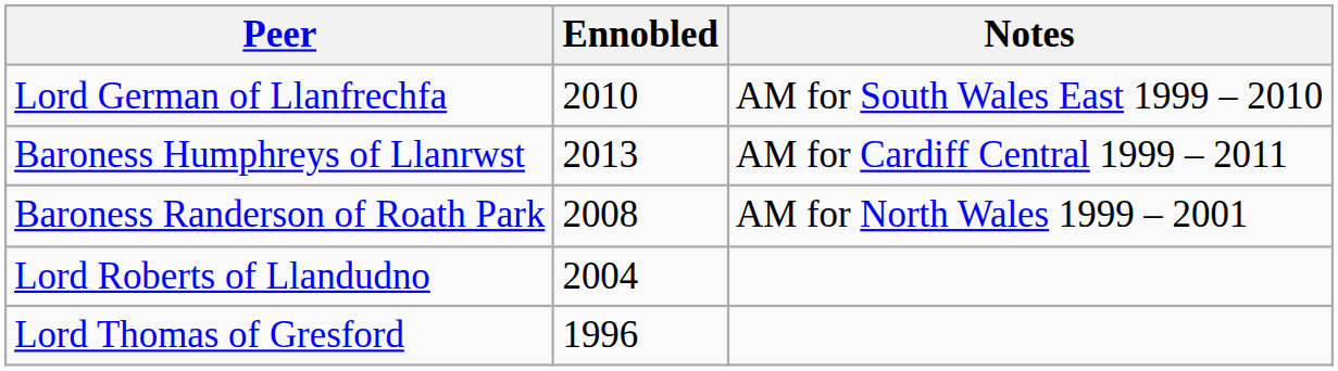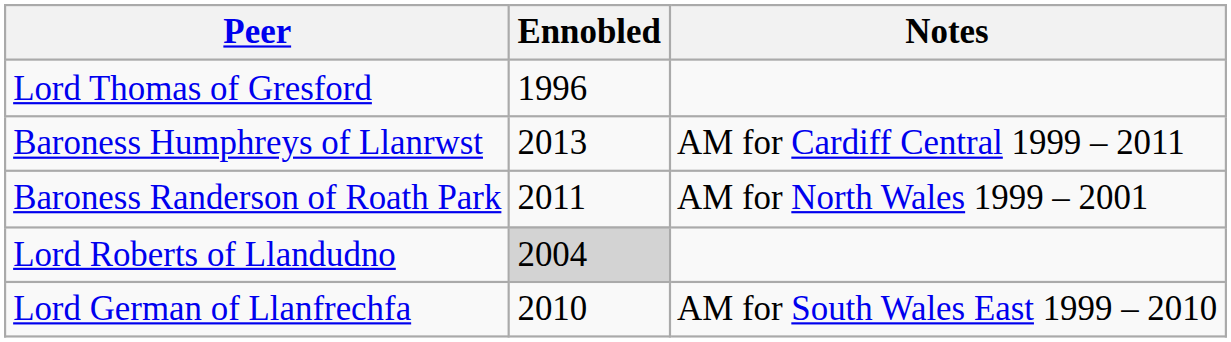rows swapped: Lord German of Llanfrechfa <-> Lord Thomas of Gresford
Baroness Randerson of Roath Park | Ennobled: 2008 -> 2011
Lord Roberts of Llandudno | Ennobled: no background -> lightgrey background
